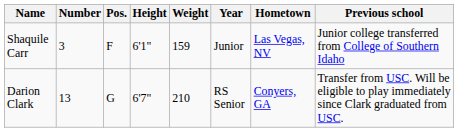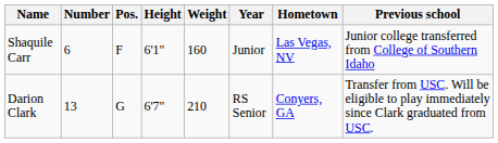Shaquile Carr | Number: 3 -> 6
Shaquile Carr | Weight: 159 -> 160
